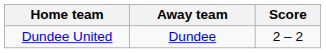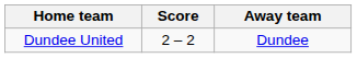columns swapped: Score <-> Away team
